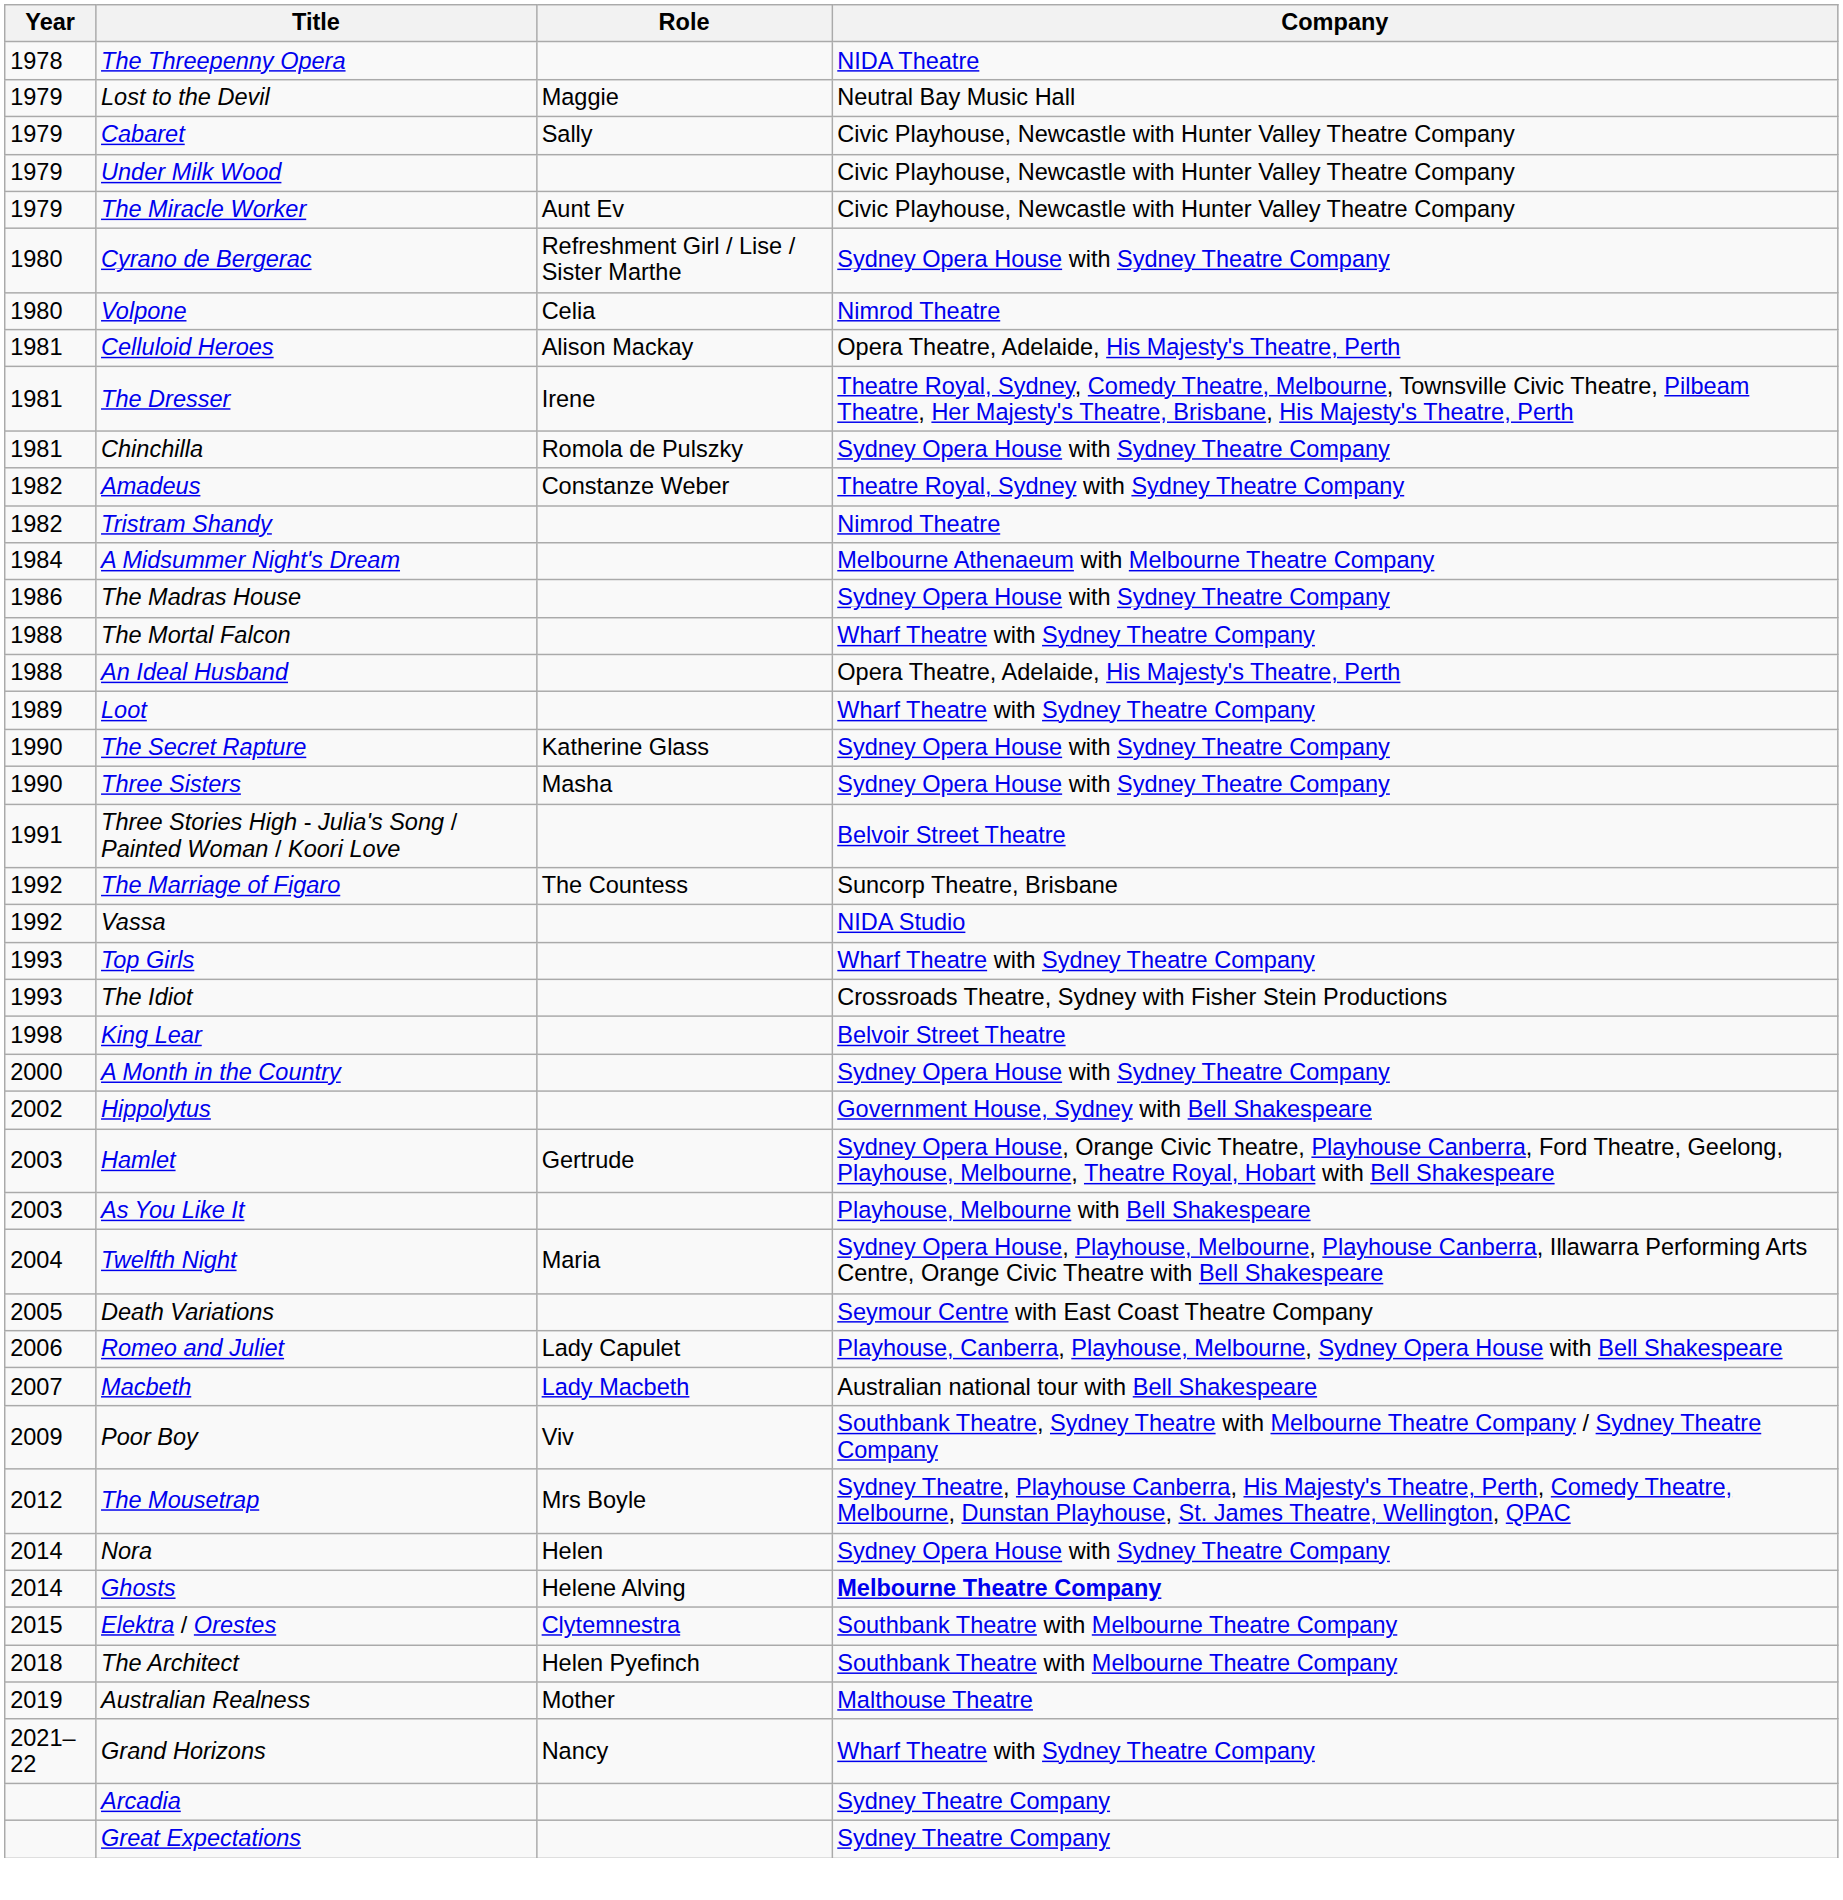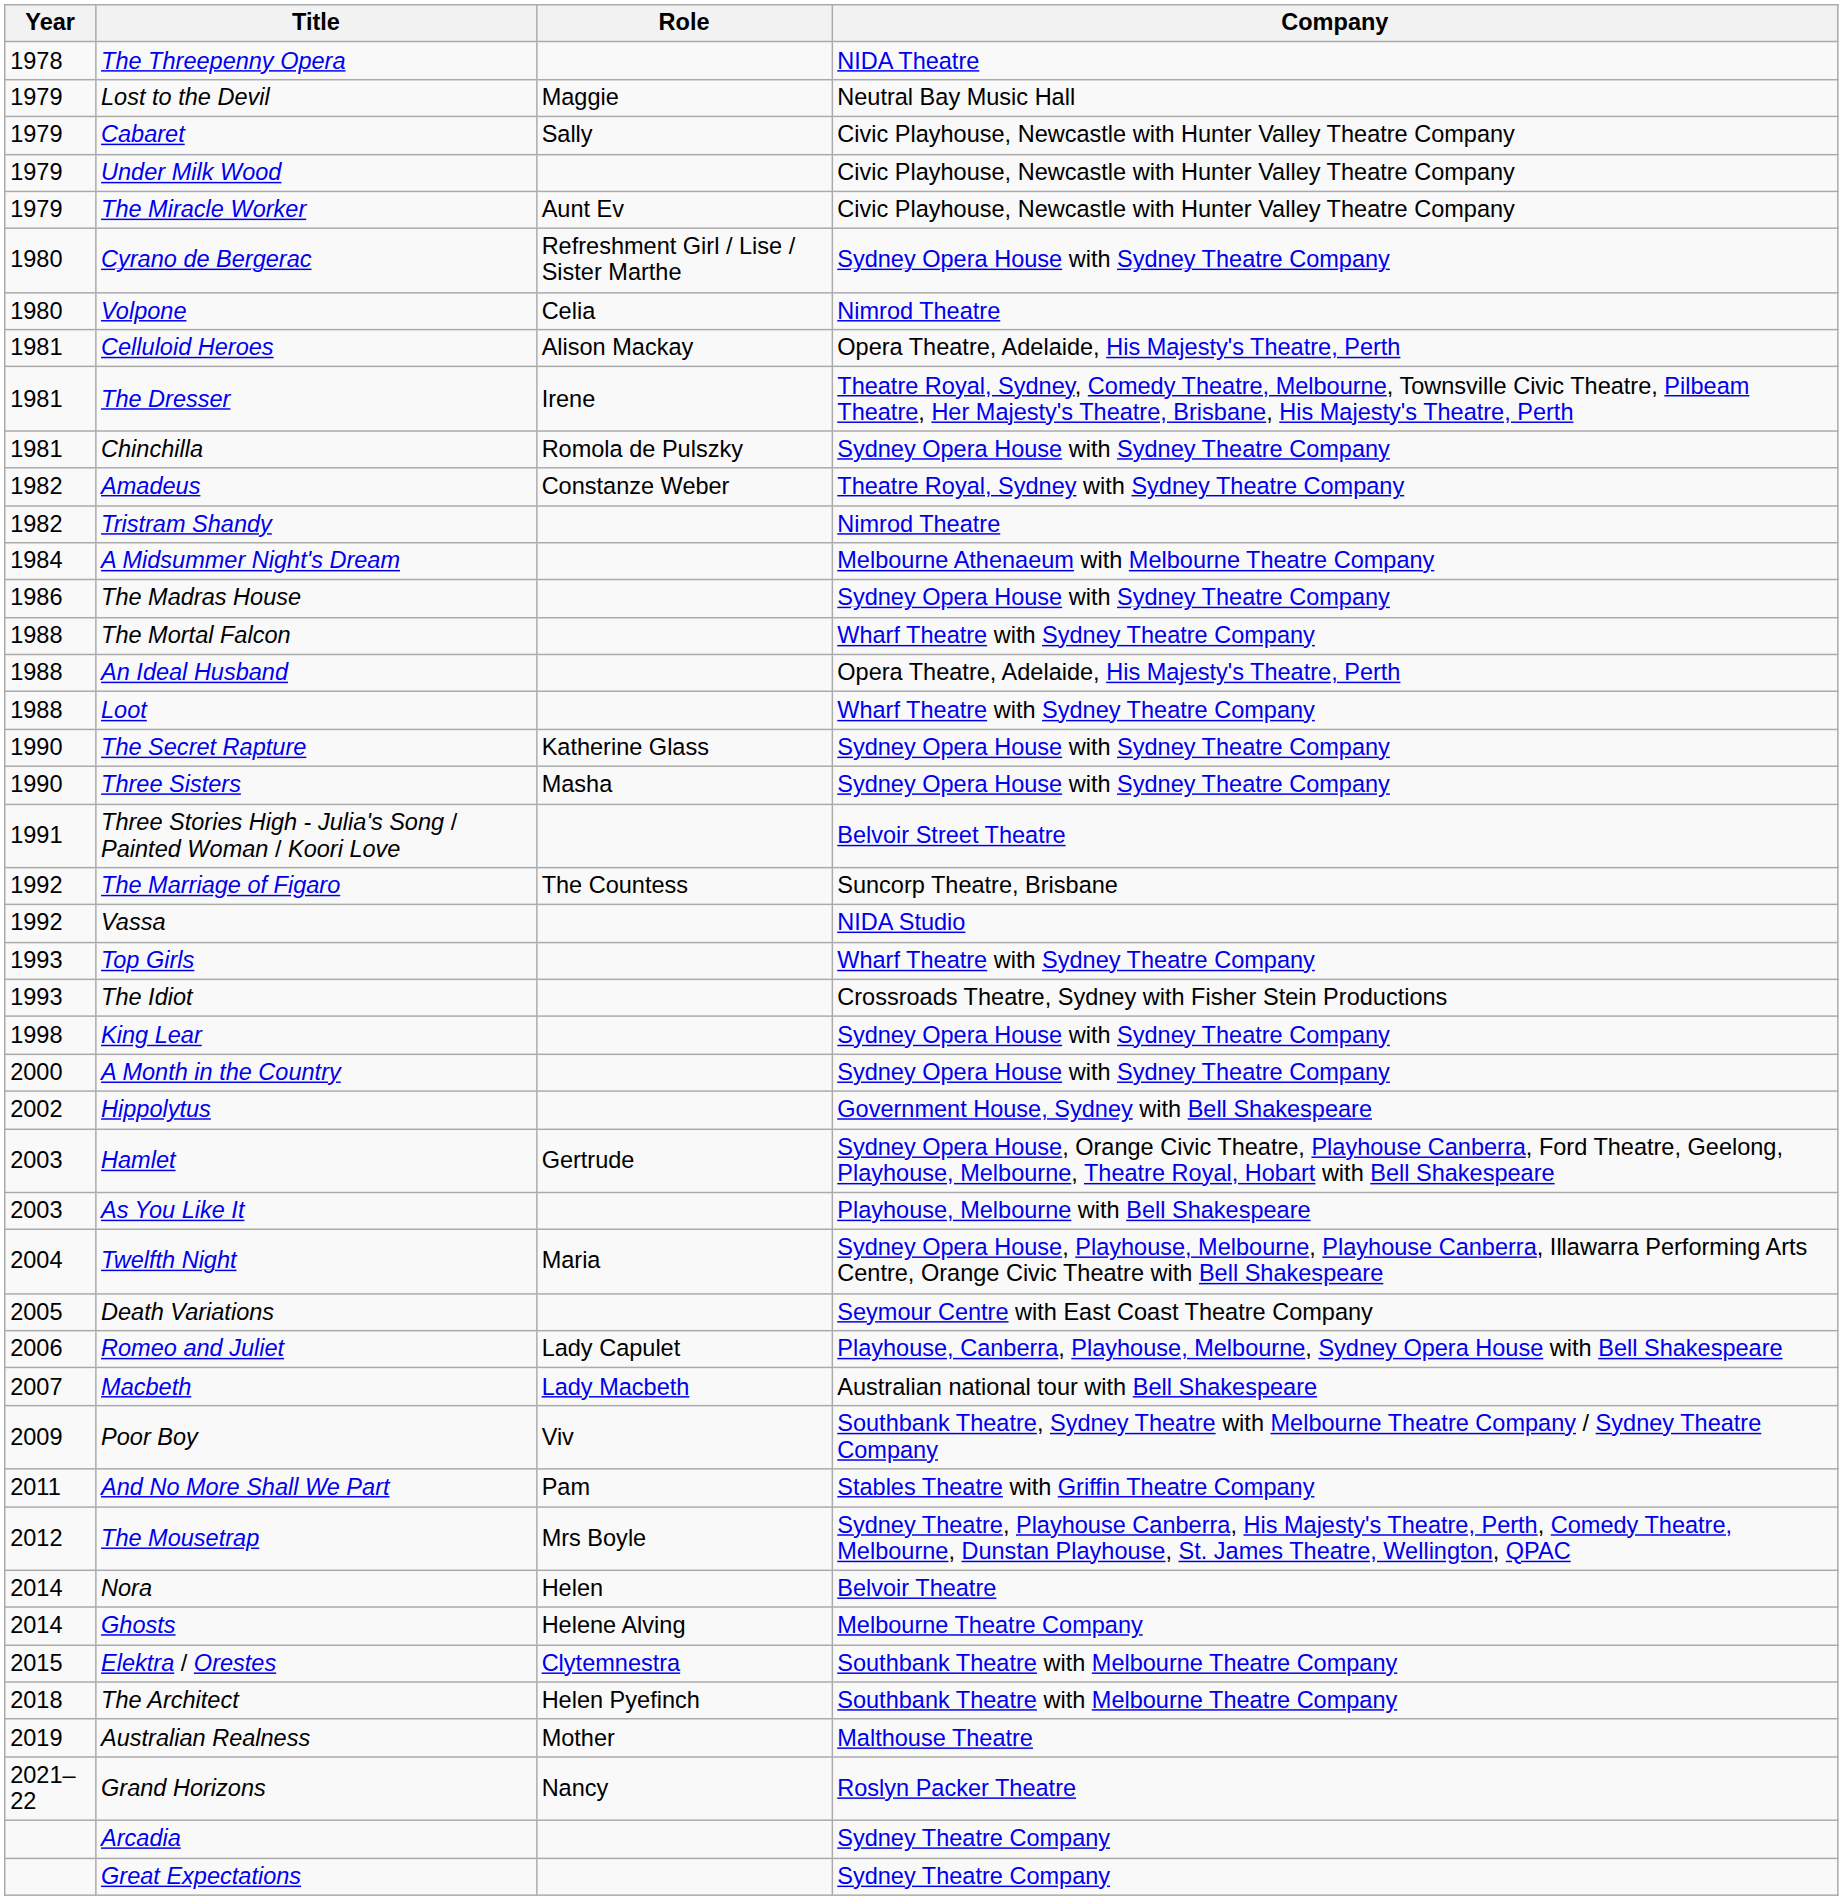Loot | Year: 1989 -> 1988
King Lear | Company: Belvoir Street Theatre -> Sydney Opera House with Sydney Theatre Company
+ row: 2011 | And No More Shall We Part | Pam | Stables Theatre with Griffin Theatre Company
Nora | Company: Sydney Opera House with Sydney Theatre Company -> Belvoir Theatre
Ghosts | Company: bold -> normal
Grand Horizons | Company: Wharf Theatre with Sydney Theatre Company -> Roslyn Packer Theatre
